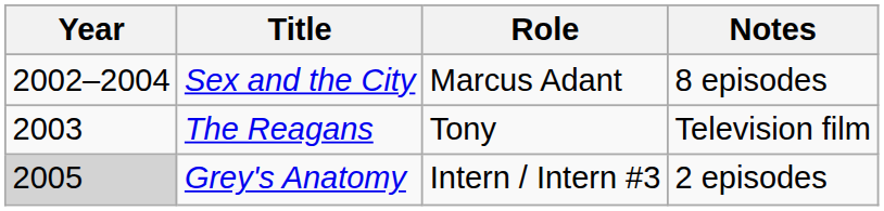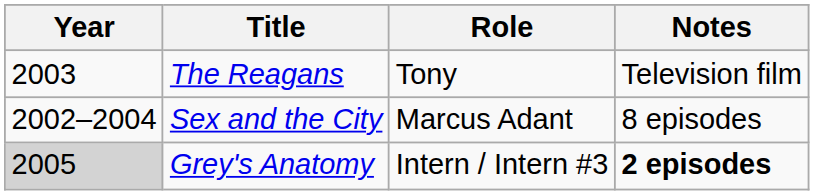rows swapped: Sex and the City <-> The Reagans
Grey's Anatomy | Notes: normal -> bold
